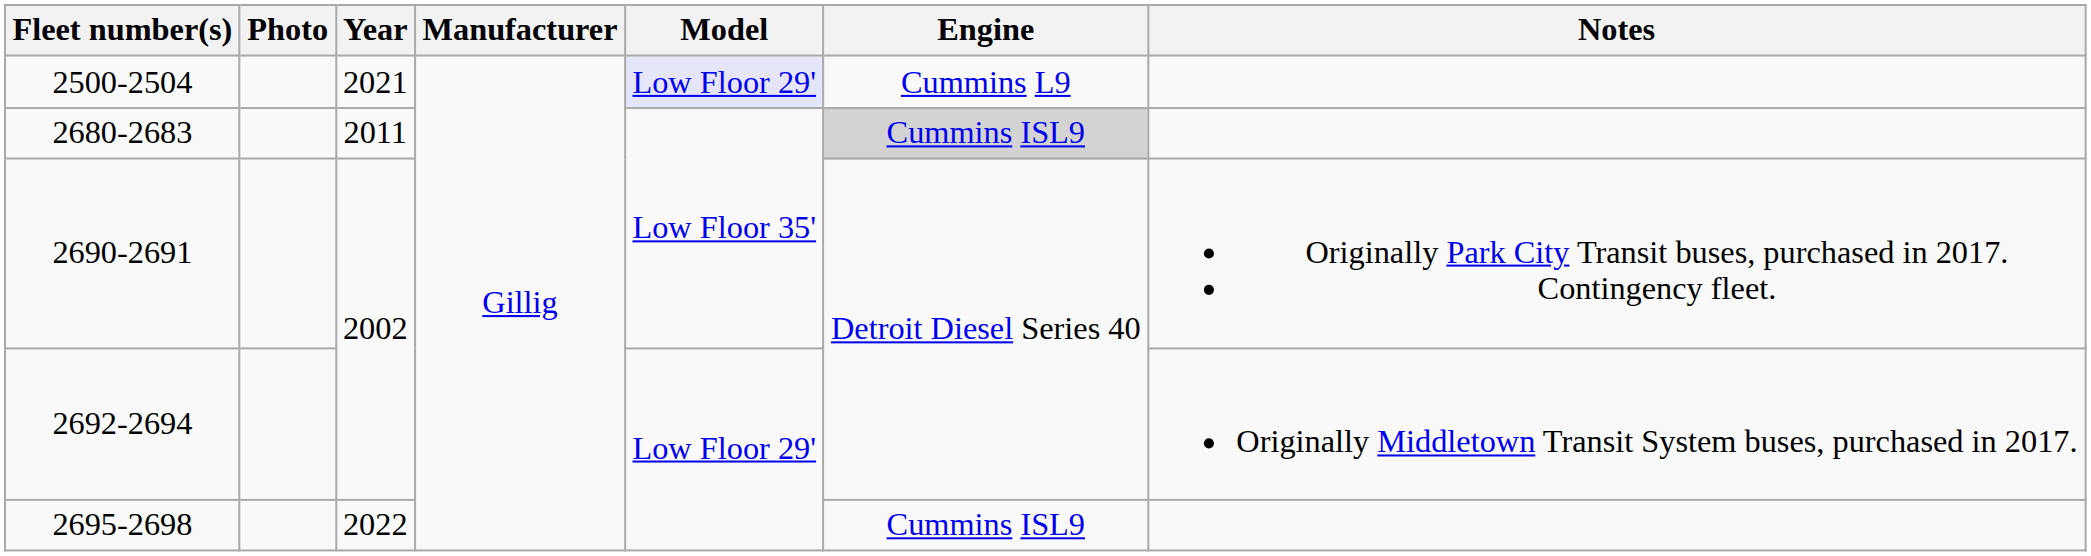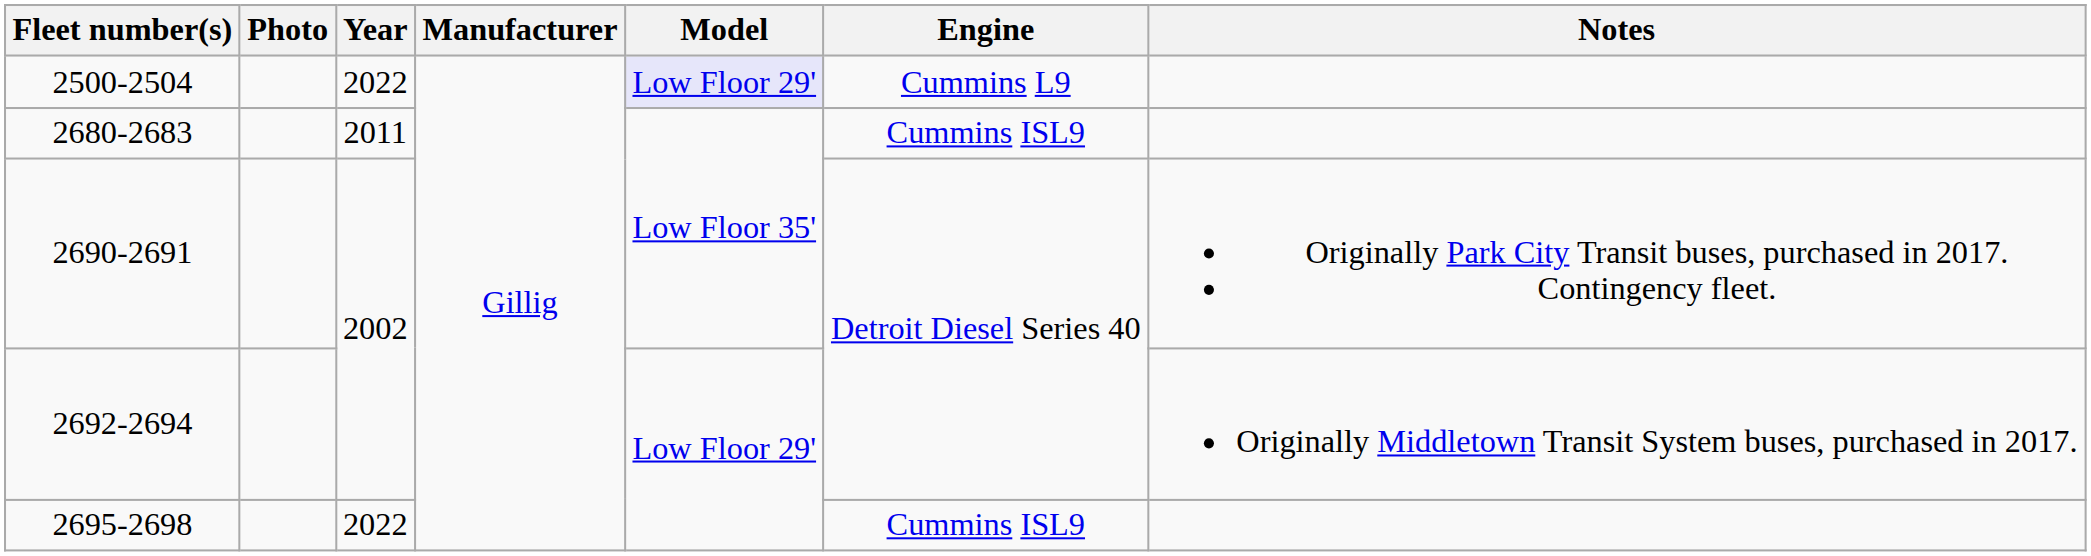2500-2504 | Year: 2021 -> 2022
2680-2683 | Engine: lightgrey background -> no background
